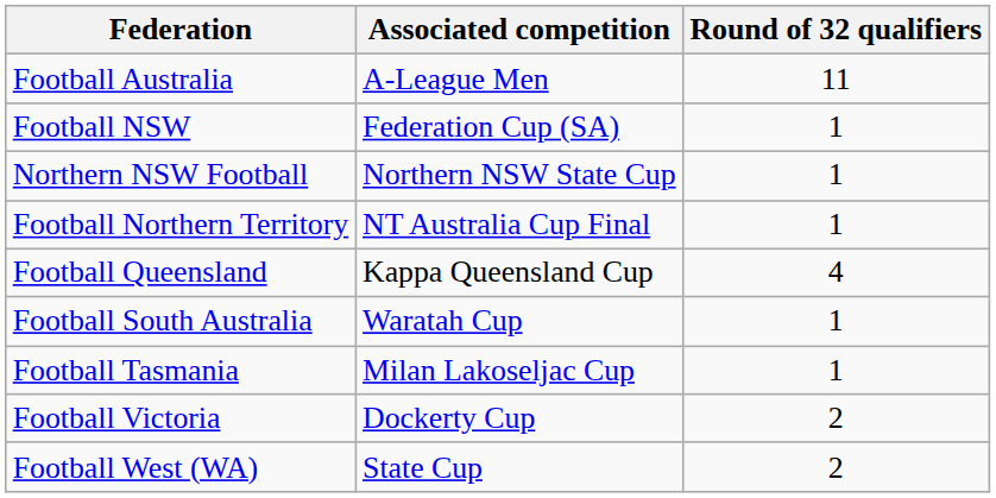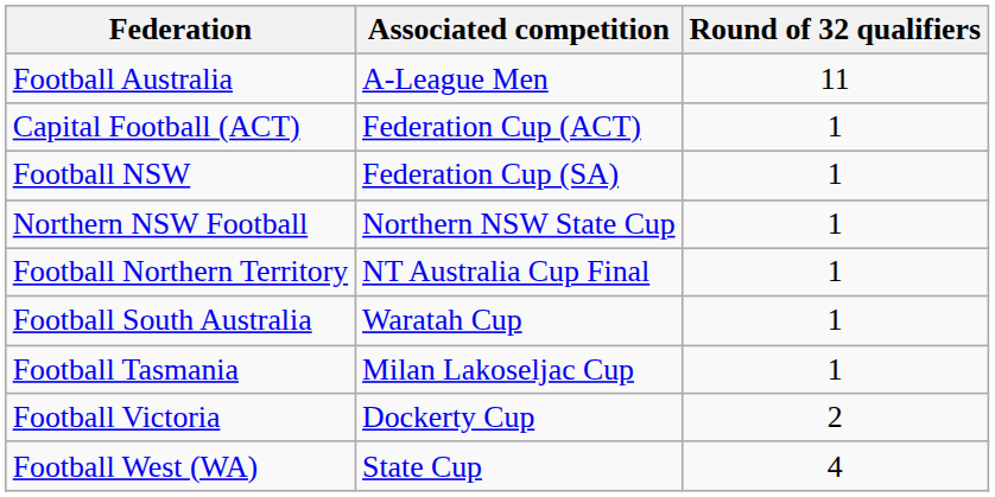+ row: Capital Football (ACT) | Federation Cup (ACT) | 1
- row: Football Queensland | Kappa Queensland Cup | 4
Football West (WA) | Round of 32 qualifiers: 2 -> 4
